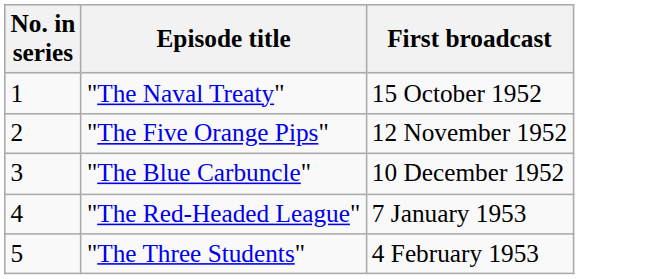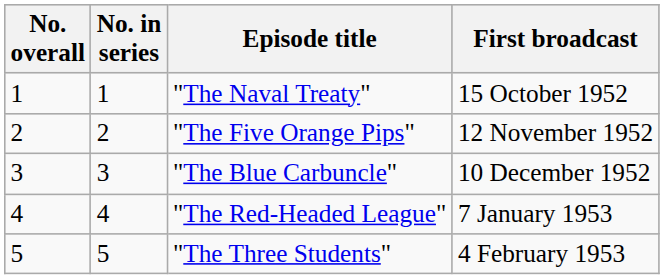+ column: No. overall | 1 | 2 | 3 | 4 | 5
